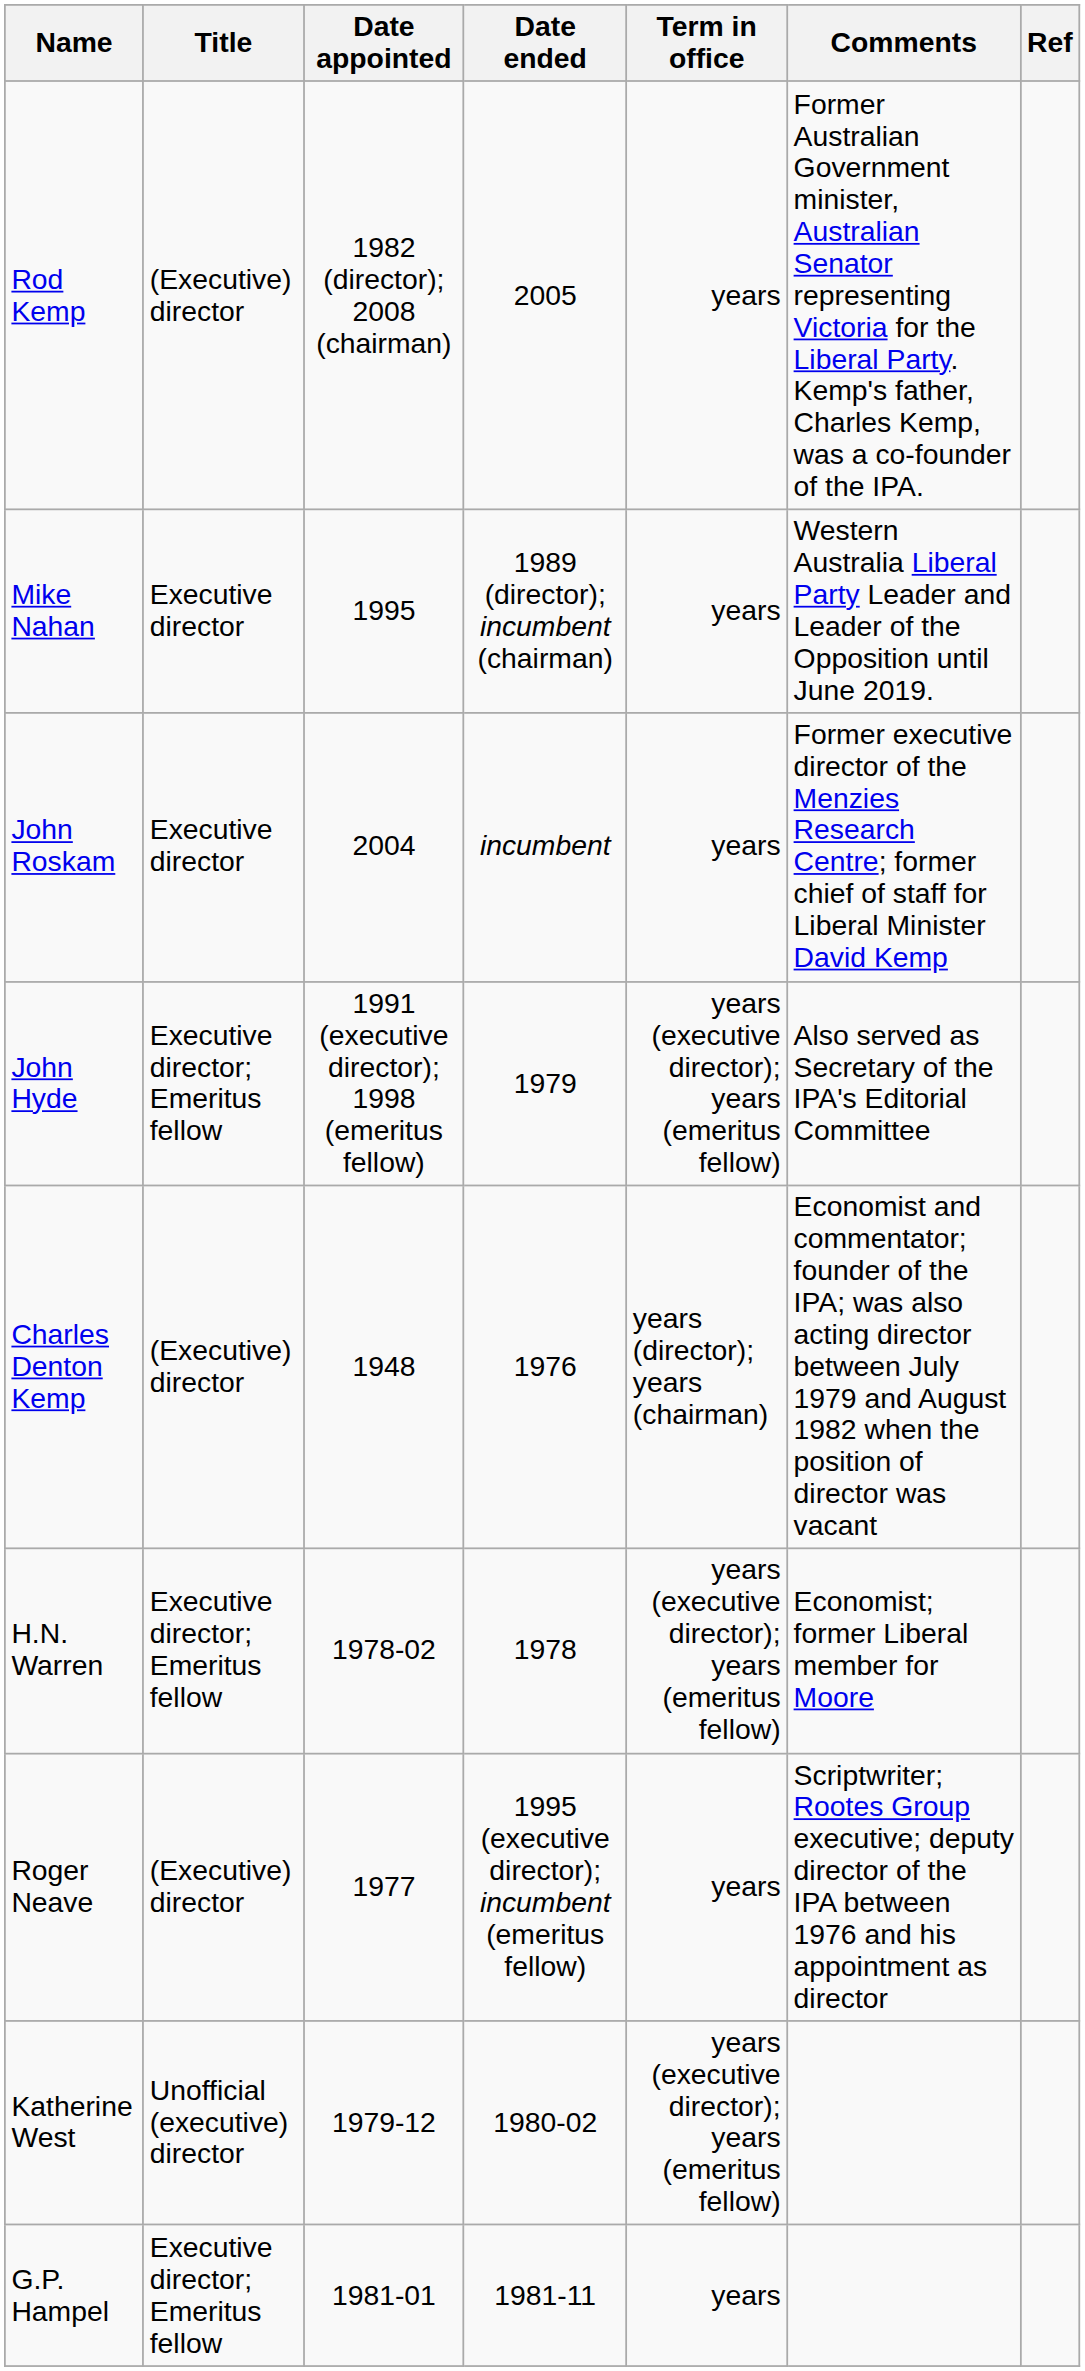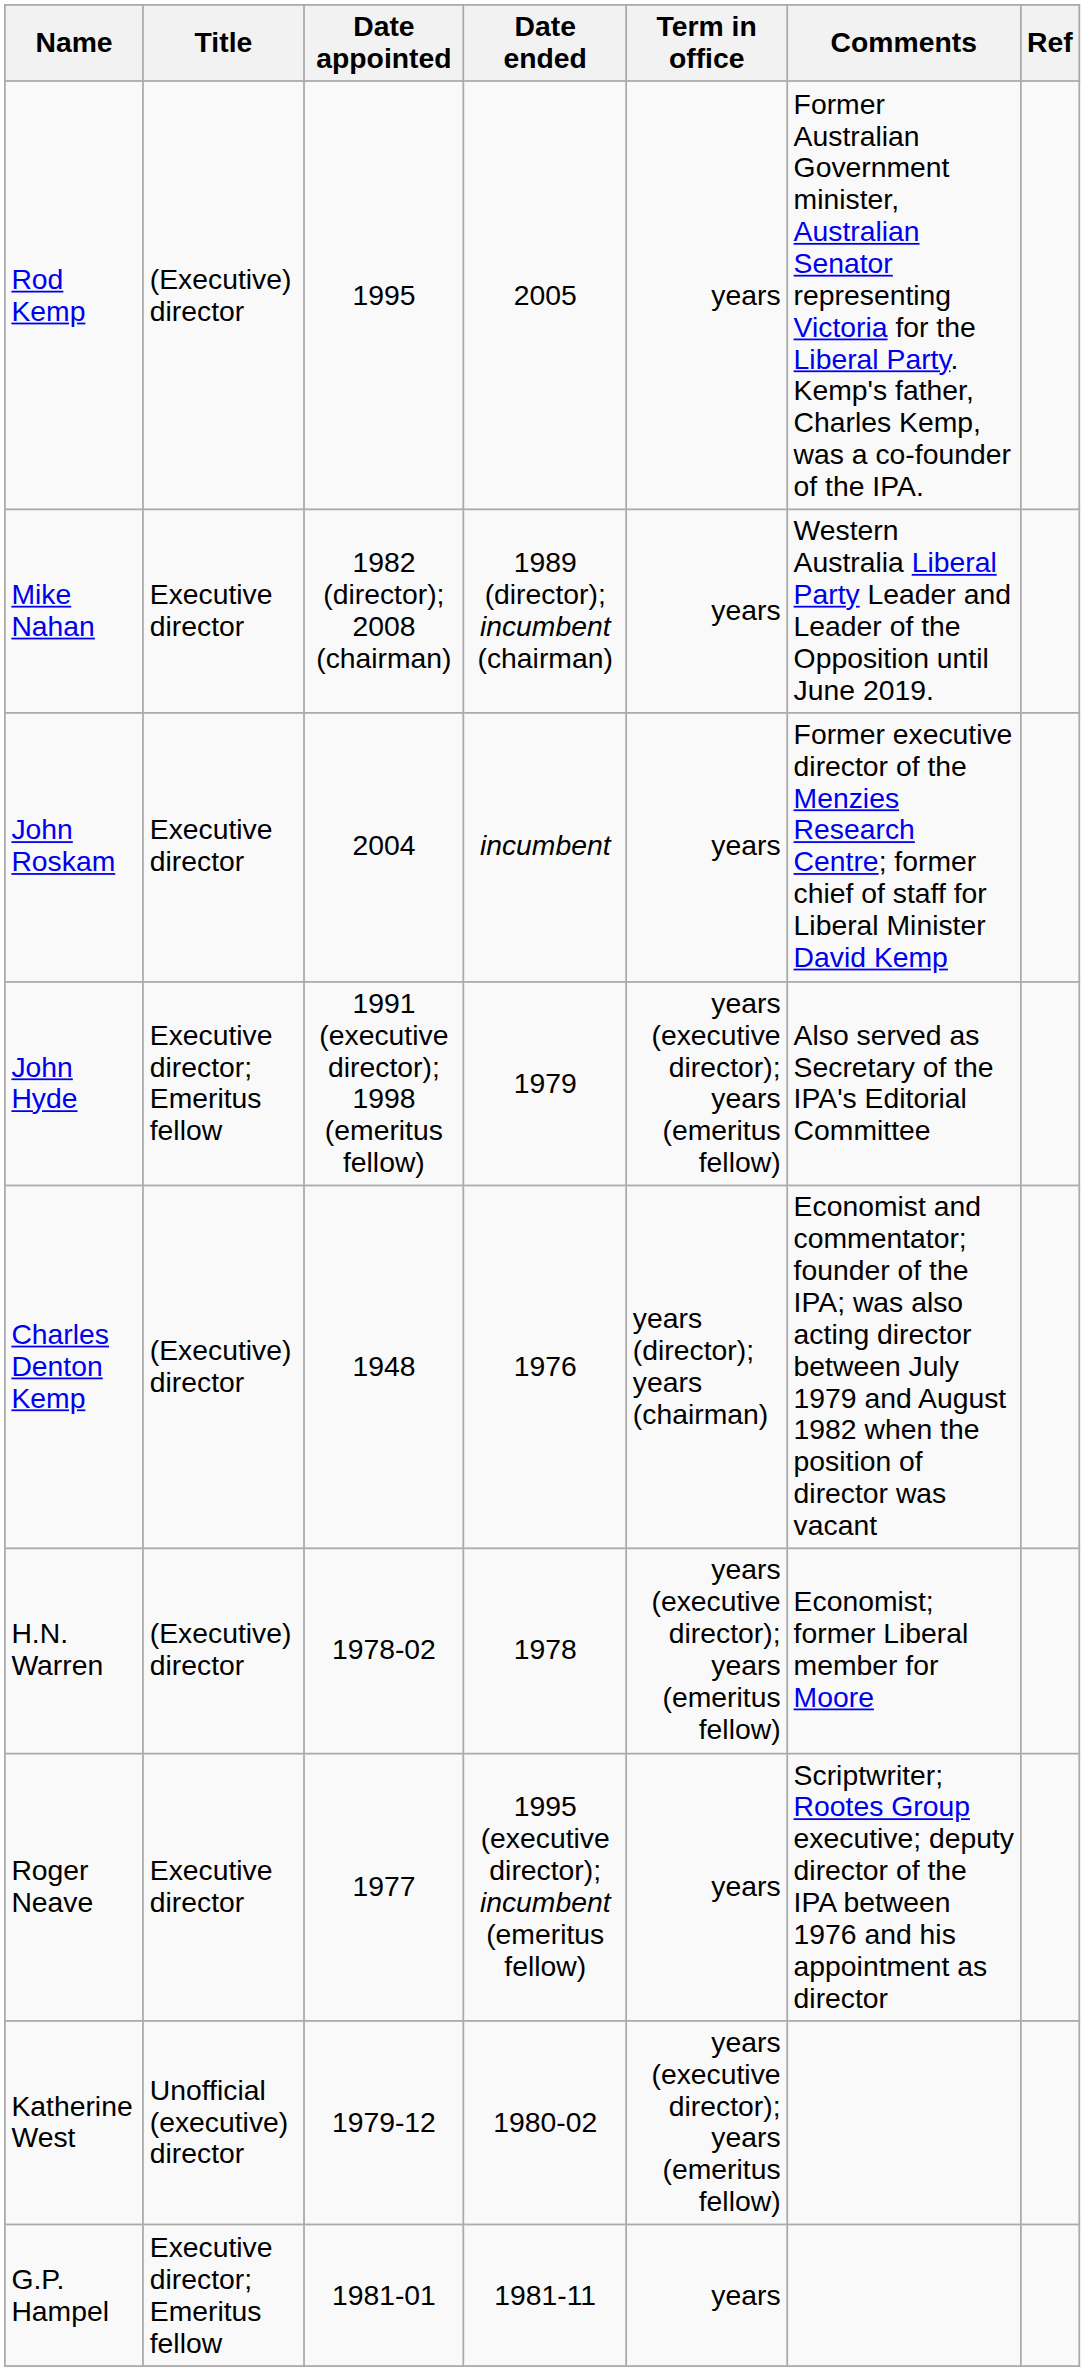Rod Kemp | Date appointed: 1982 (director); 2008 (chairman) -> 1995
Mike Nahan | Date appointed: 1995 -> 1982 (director); 2008 (chairman)
H.N. Warren | Title: Executive director; Emeritus fellow -> (Executive) director
Roger Neave | Title: (Executive) director -> Executive director
